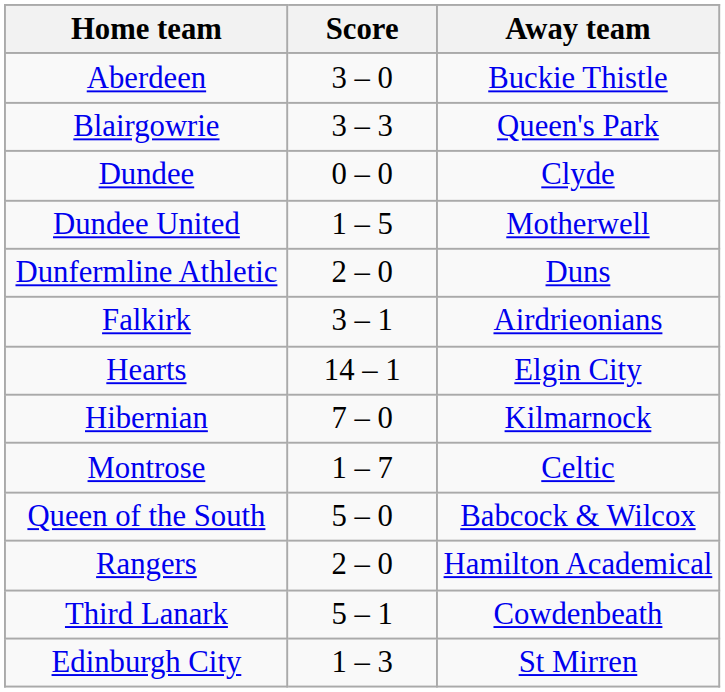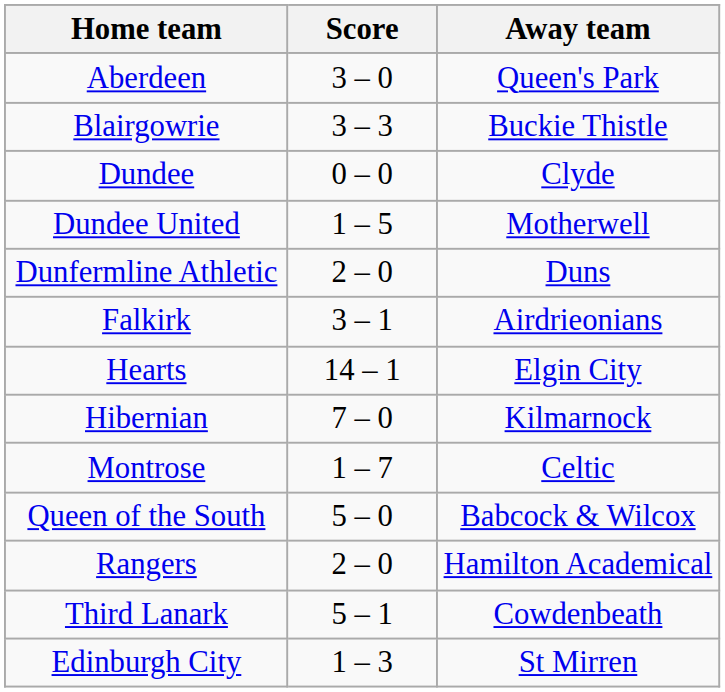Aberdeen | Away team: Buckie Thistle -> Queen's Park
Blairgowrie | Away team: Queen's Park -> Buckie Thistle
